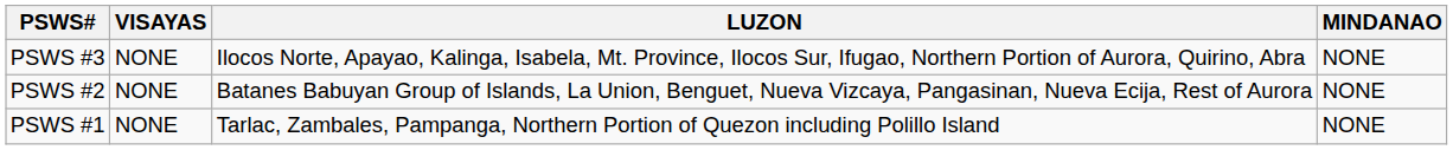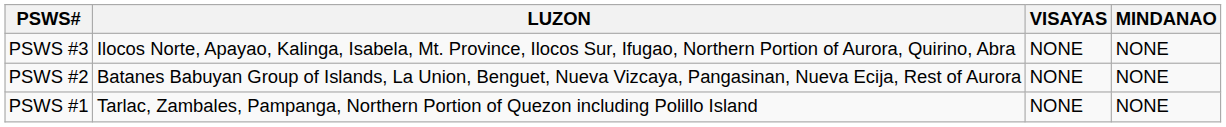columns swapped: LUZON <-> VISAYAS
